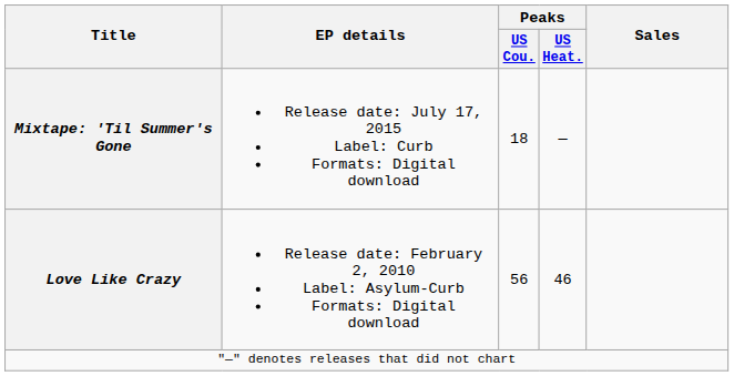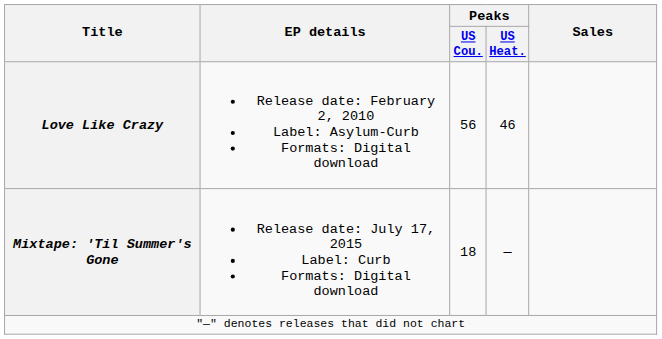rows swapped: Love Like Crazy <-> Mixtape: 'Til Summer's Gone
